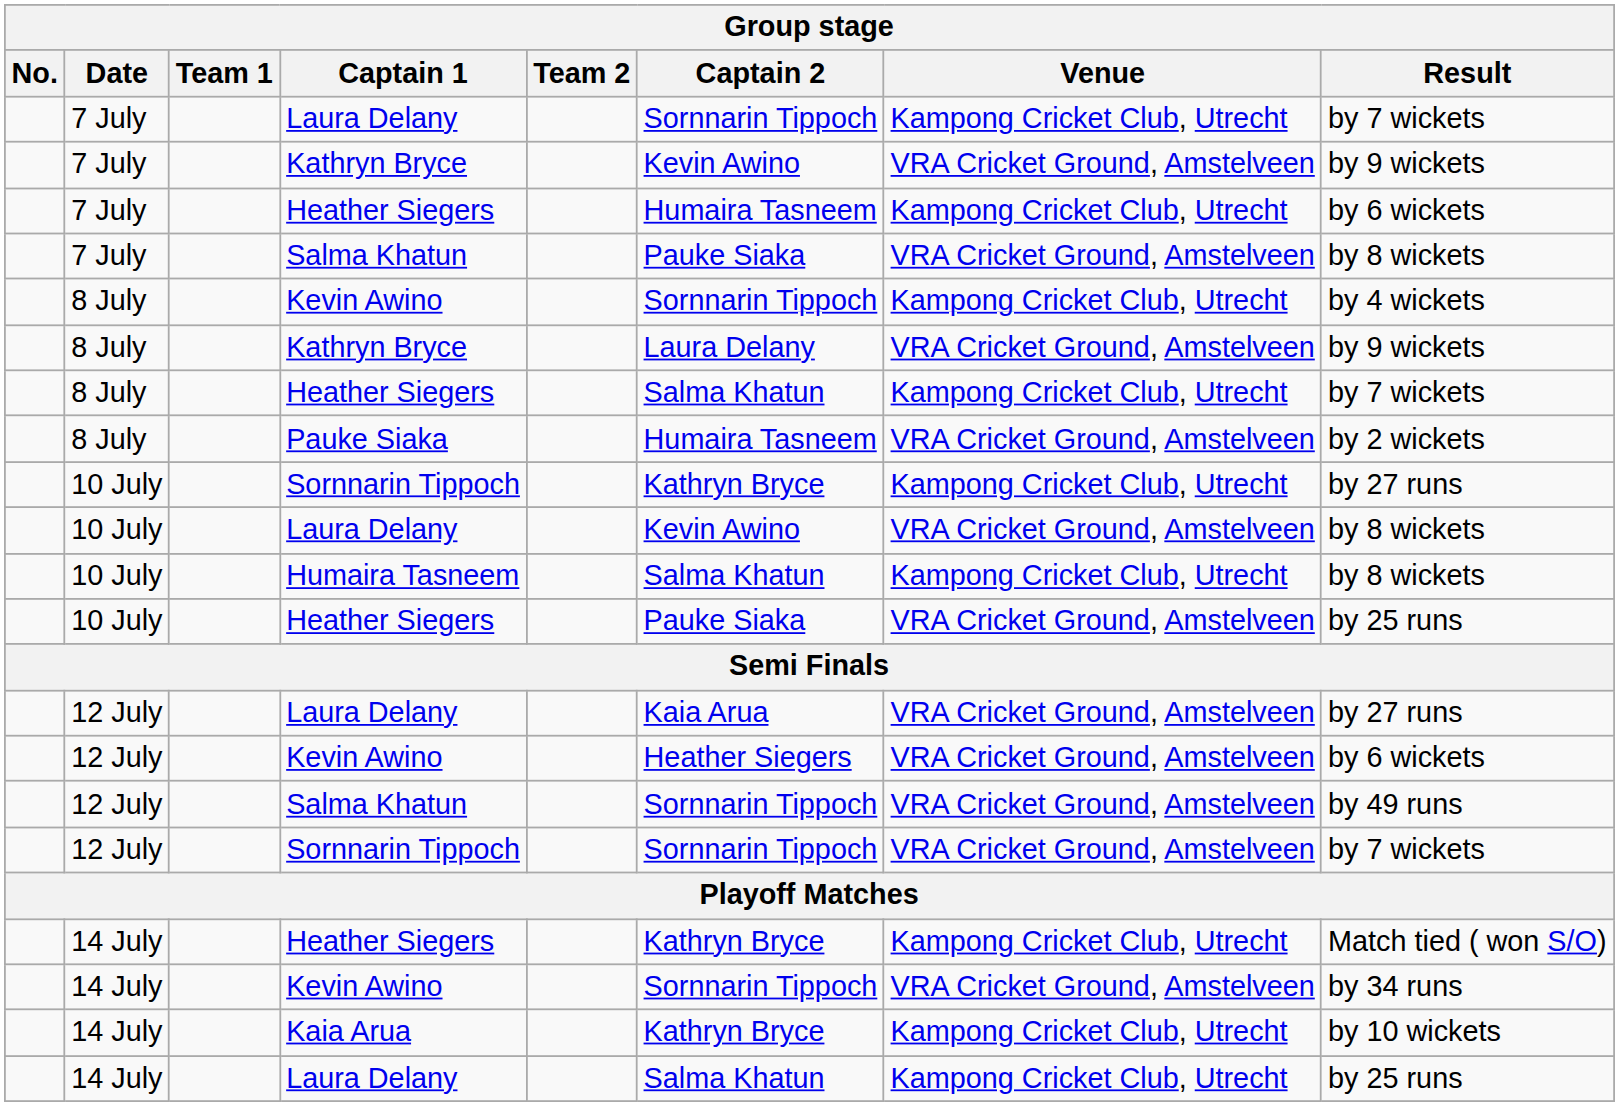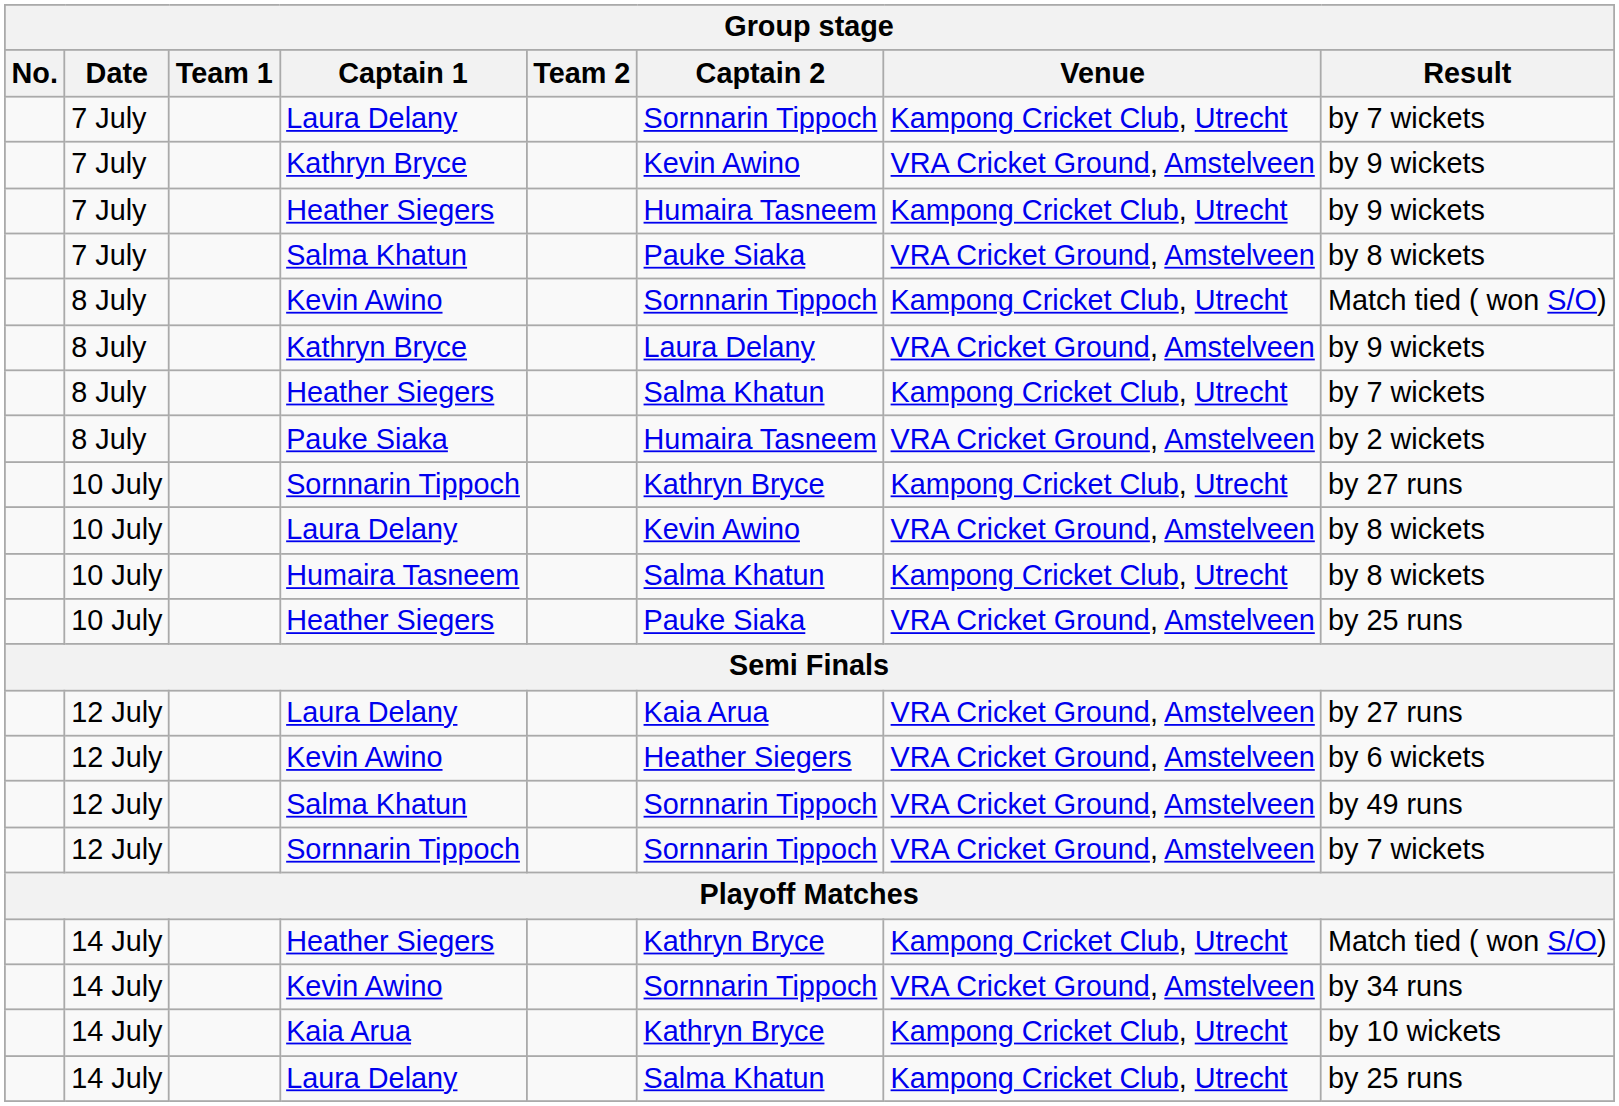7 July / Heather Siegers | Result: by 6 wickets -> by 9 wickets
8 July / Kevin Awino | Result: by 4 wickets -> Match tied ( won S/O)
